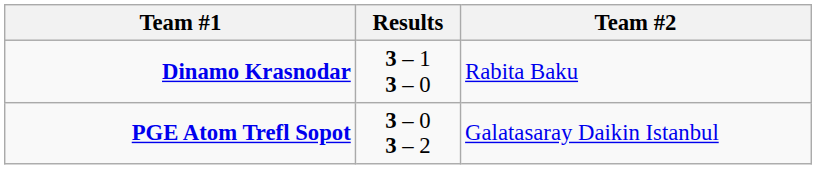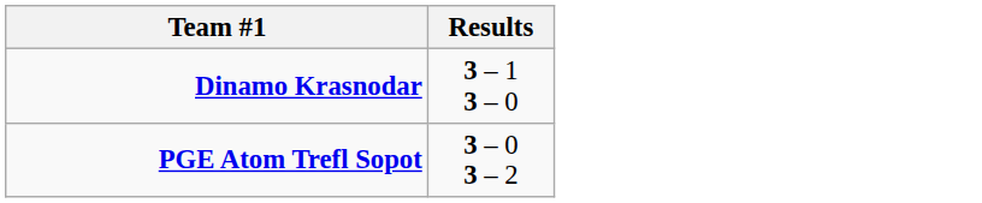- column: Team #2 | Rabita Baku | Galatasaray Daikin Istanbul
